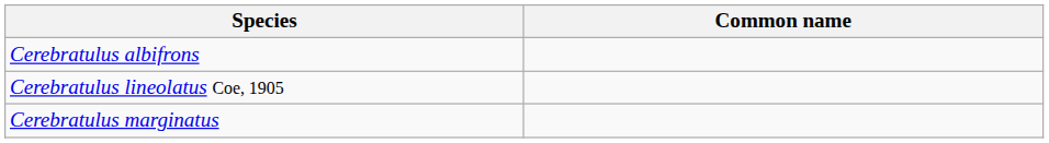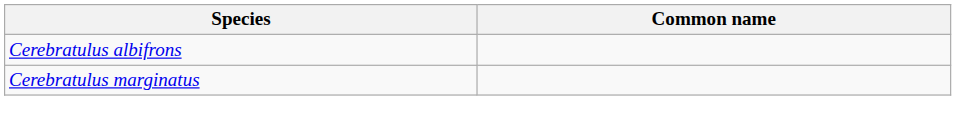- row: Cerebratulus lineolatus Coe, 1905
